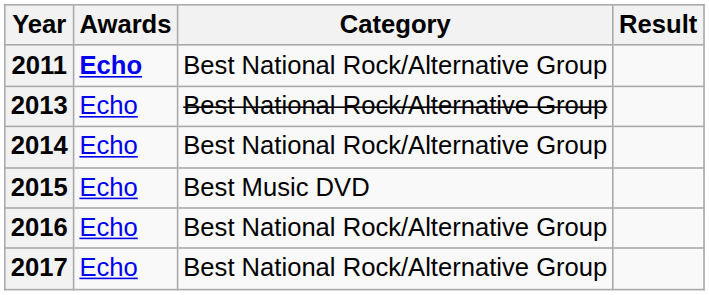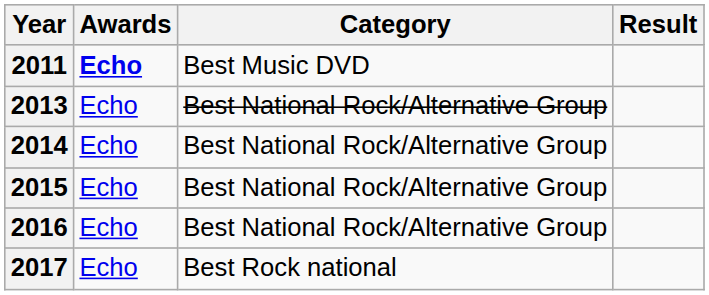2011 | Category: Best National Rock/Alternative Group -> Best Music DVD
2015 | Category: Best Music DVD -> Best National Rock/Alternative Group
2017 | Category: Best National Rock/Alternative Group -> Best Rock national
